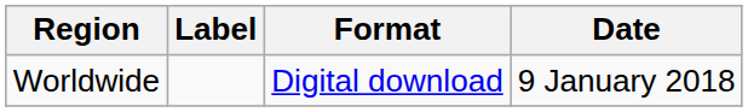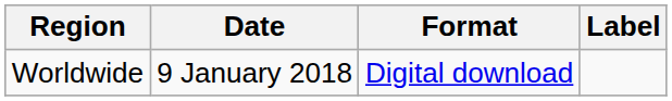columns swapped: Date <-> Label
